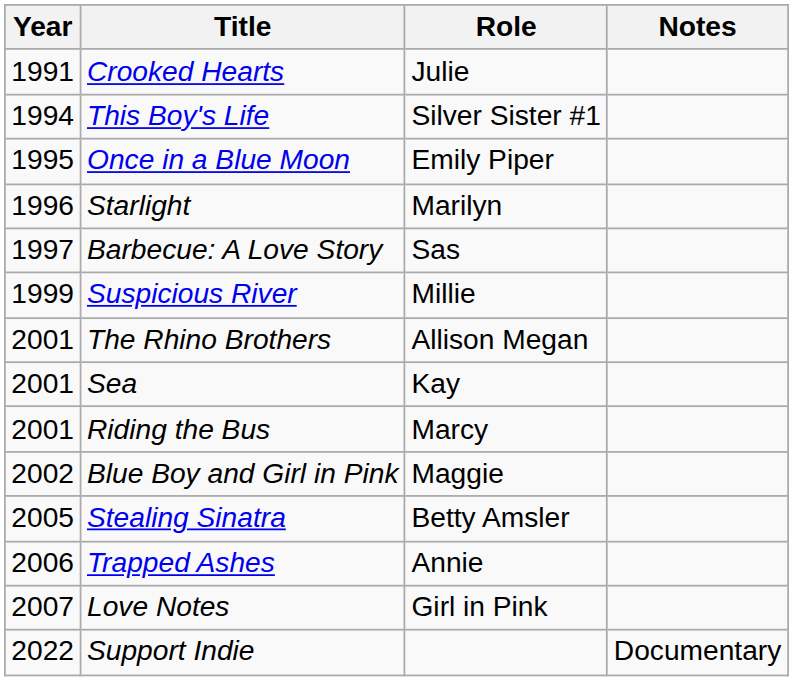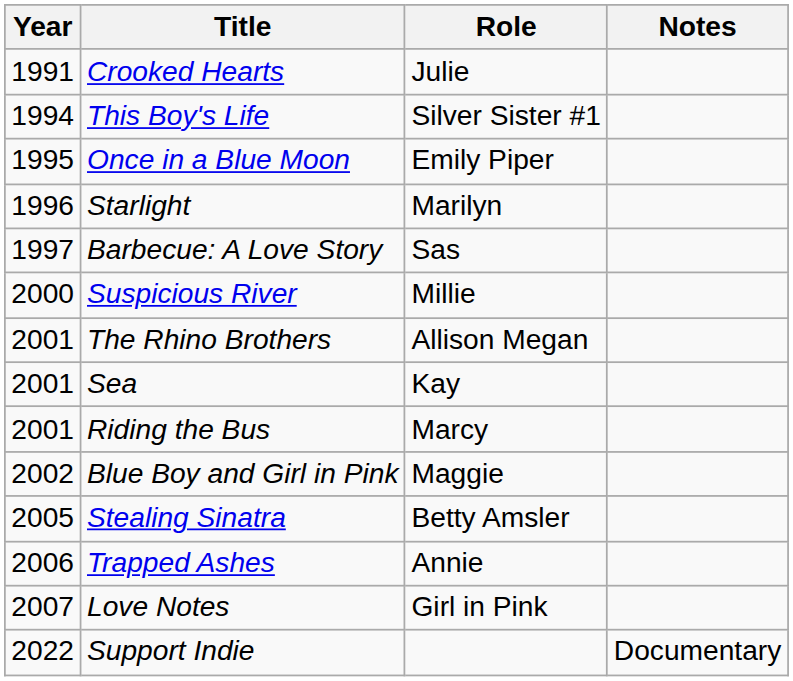Suspicious River | Year: 1999 -> 2000
